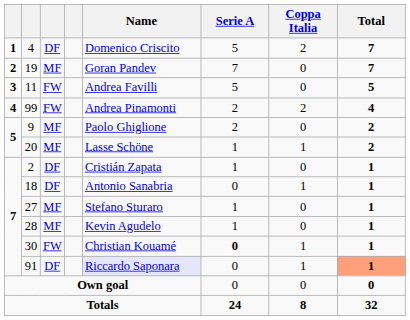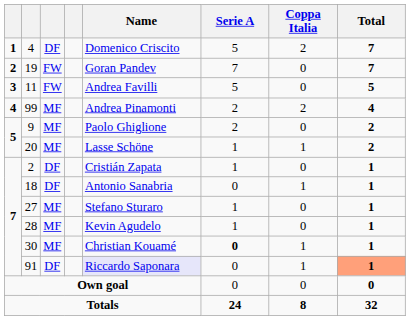19 | column 3: MF -> FW
99 | column 3: FW -> MF
30 | column 3: FW -> MF
